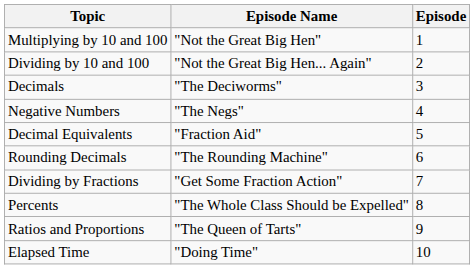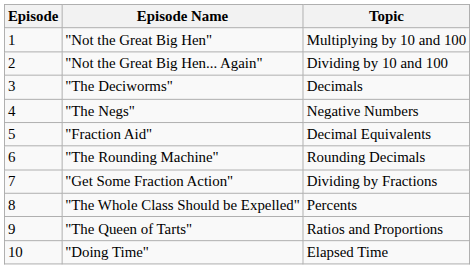columns swapped: Episode <-> Topic
